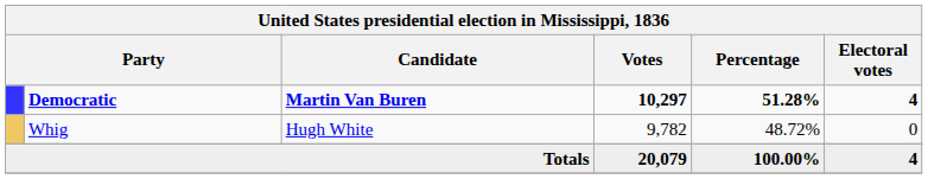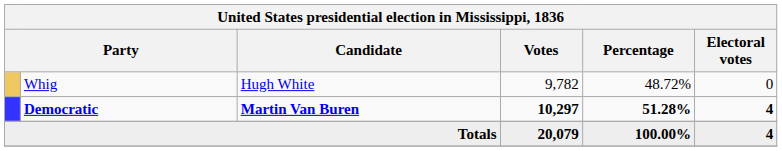rows swapped: Democratic <-> Whig
